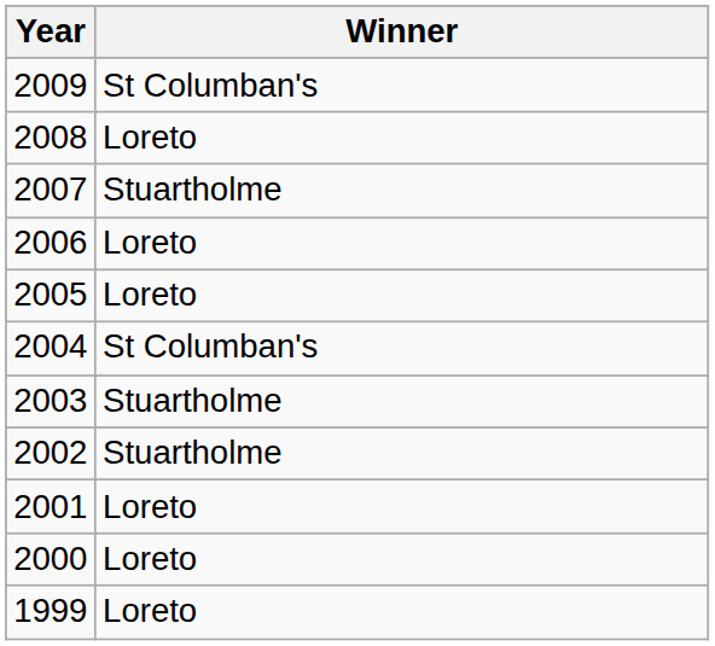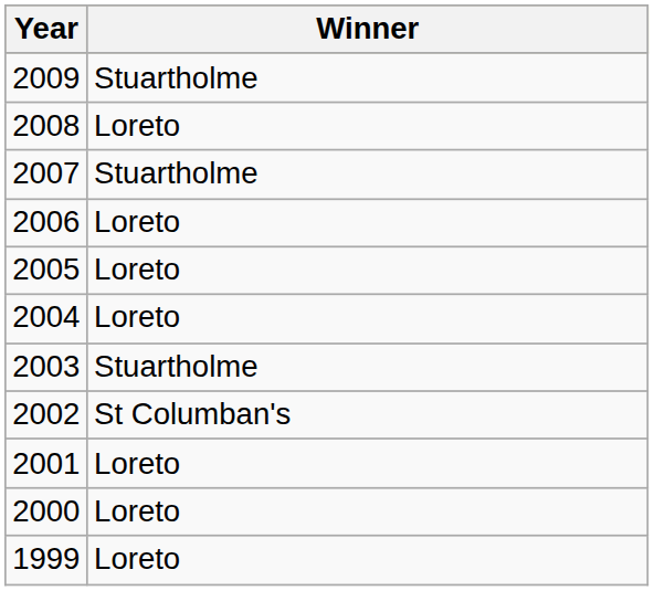2009 | Winner: St Columban's -> Stuartholme
2004 | Winner: St Columban's -> Loreto
2002 | Winner: Stuartholme -> St Columban's
